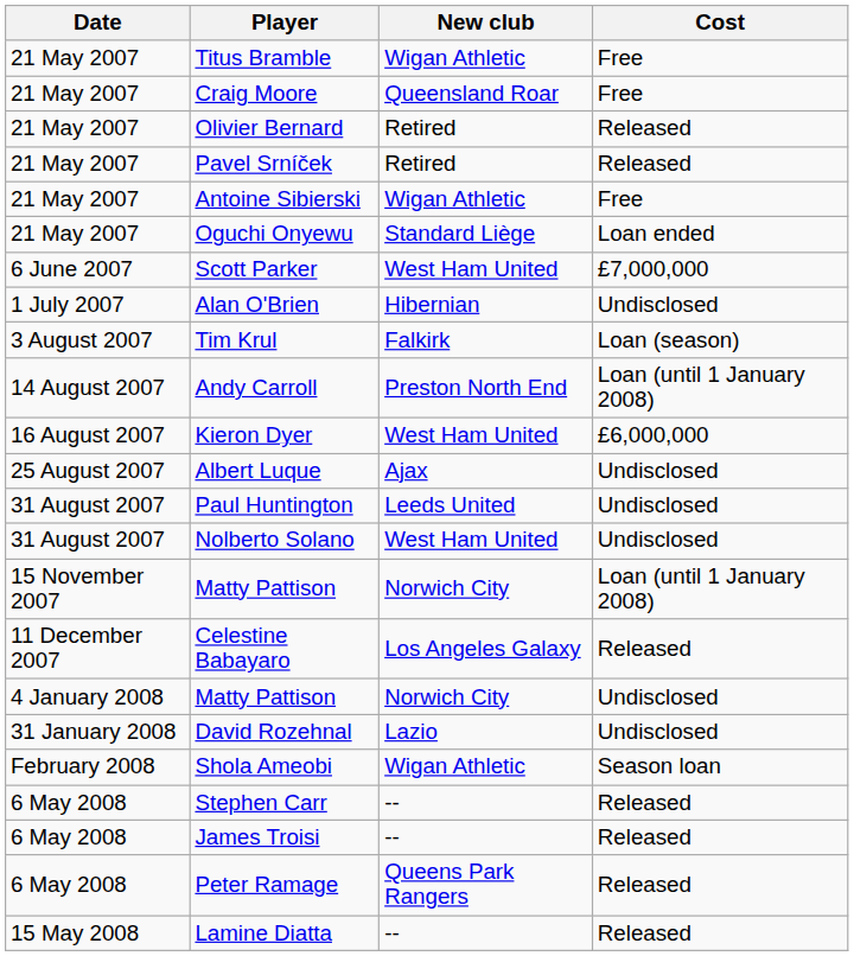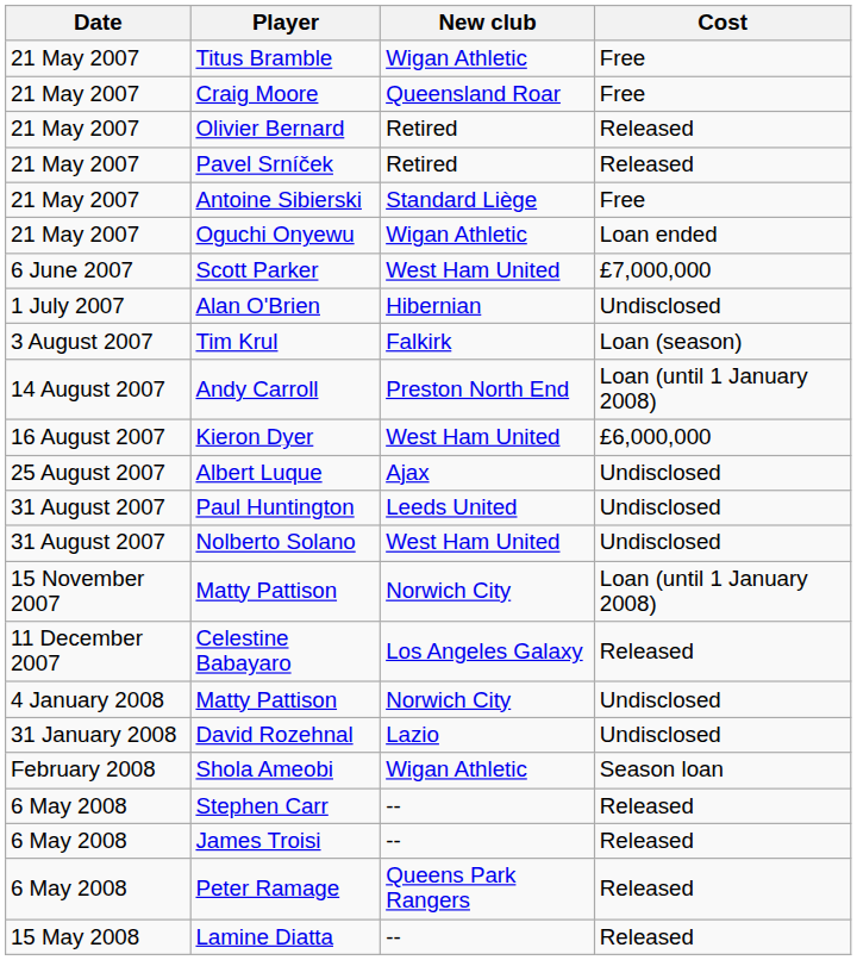Antoine Sibierski | New club: Wigan Athletic -> Standard Liège
Oguchi Onyewu | New club: Standard Liège -> Wigan Athletic
